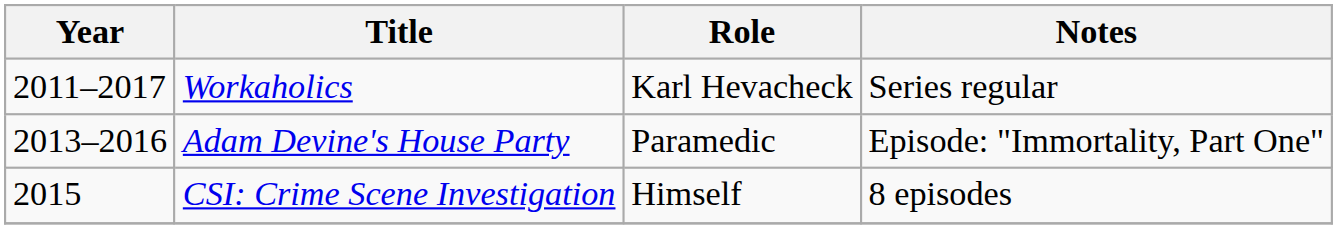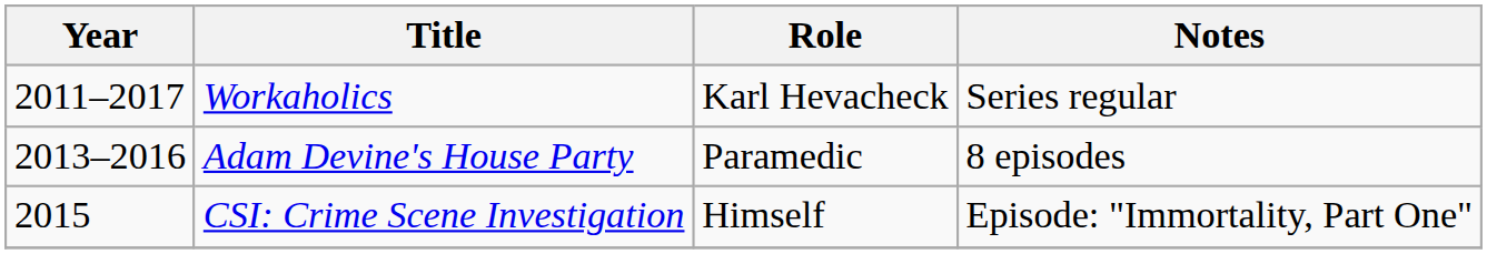Adam Devine's House Party | Notes: Episode: "Immortality, Part One" -> 8 episodes
CSI: Crime Scene Investigation | Notes: 8 episodes -> Episode: "Immortality, Part One"
